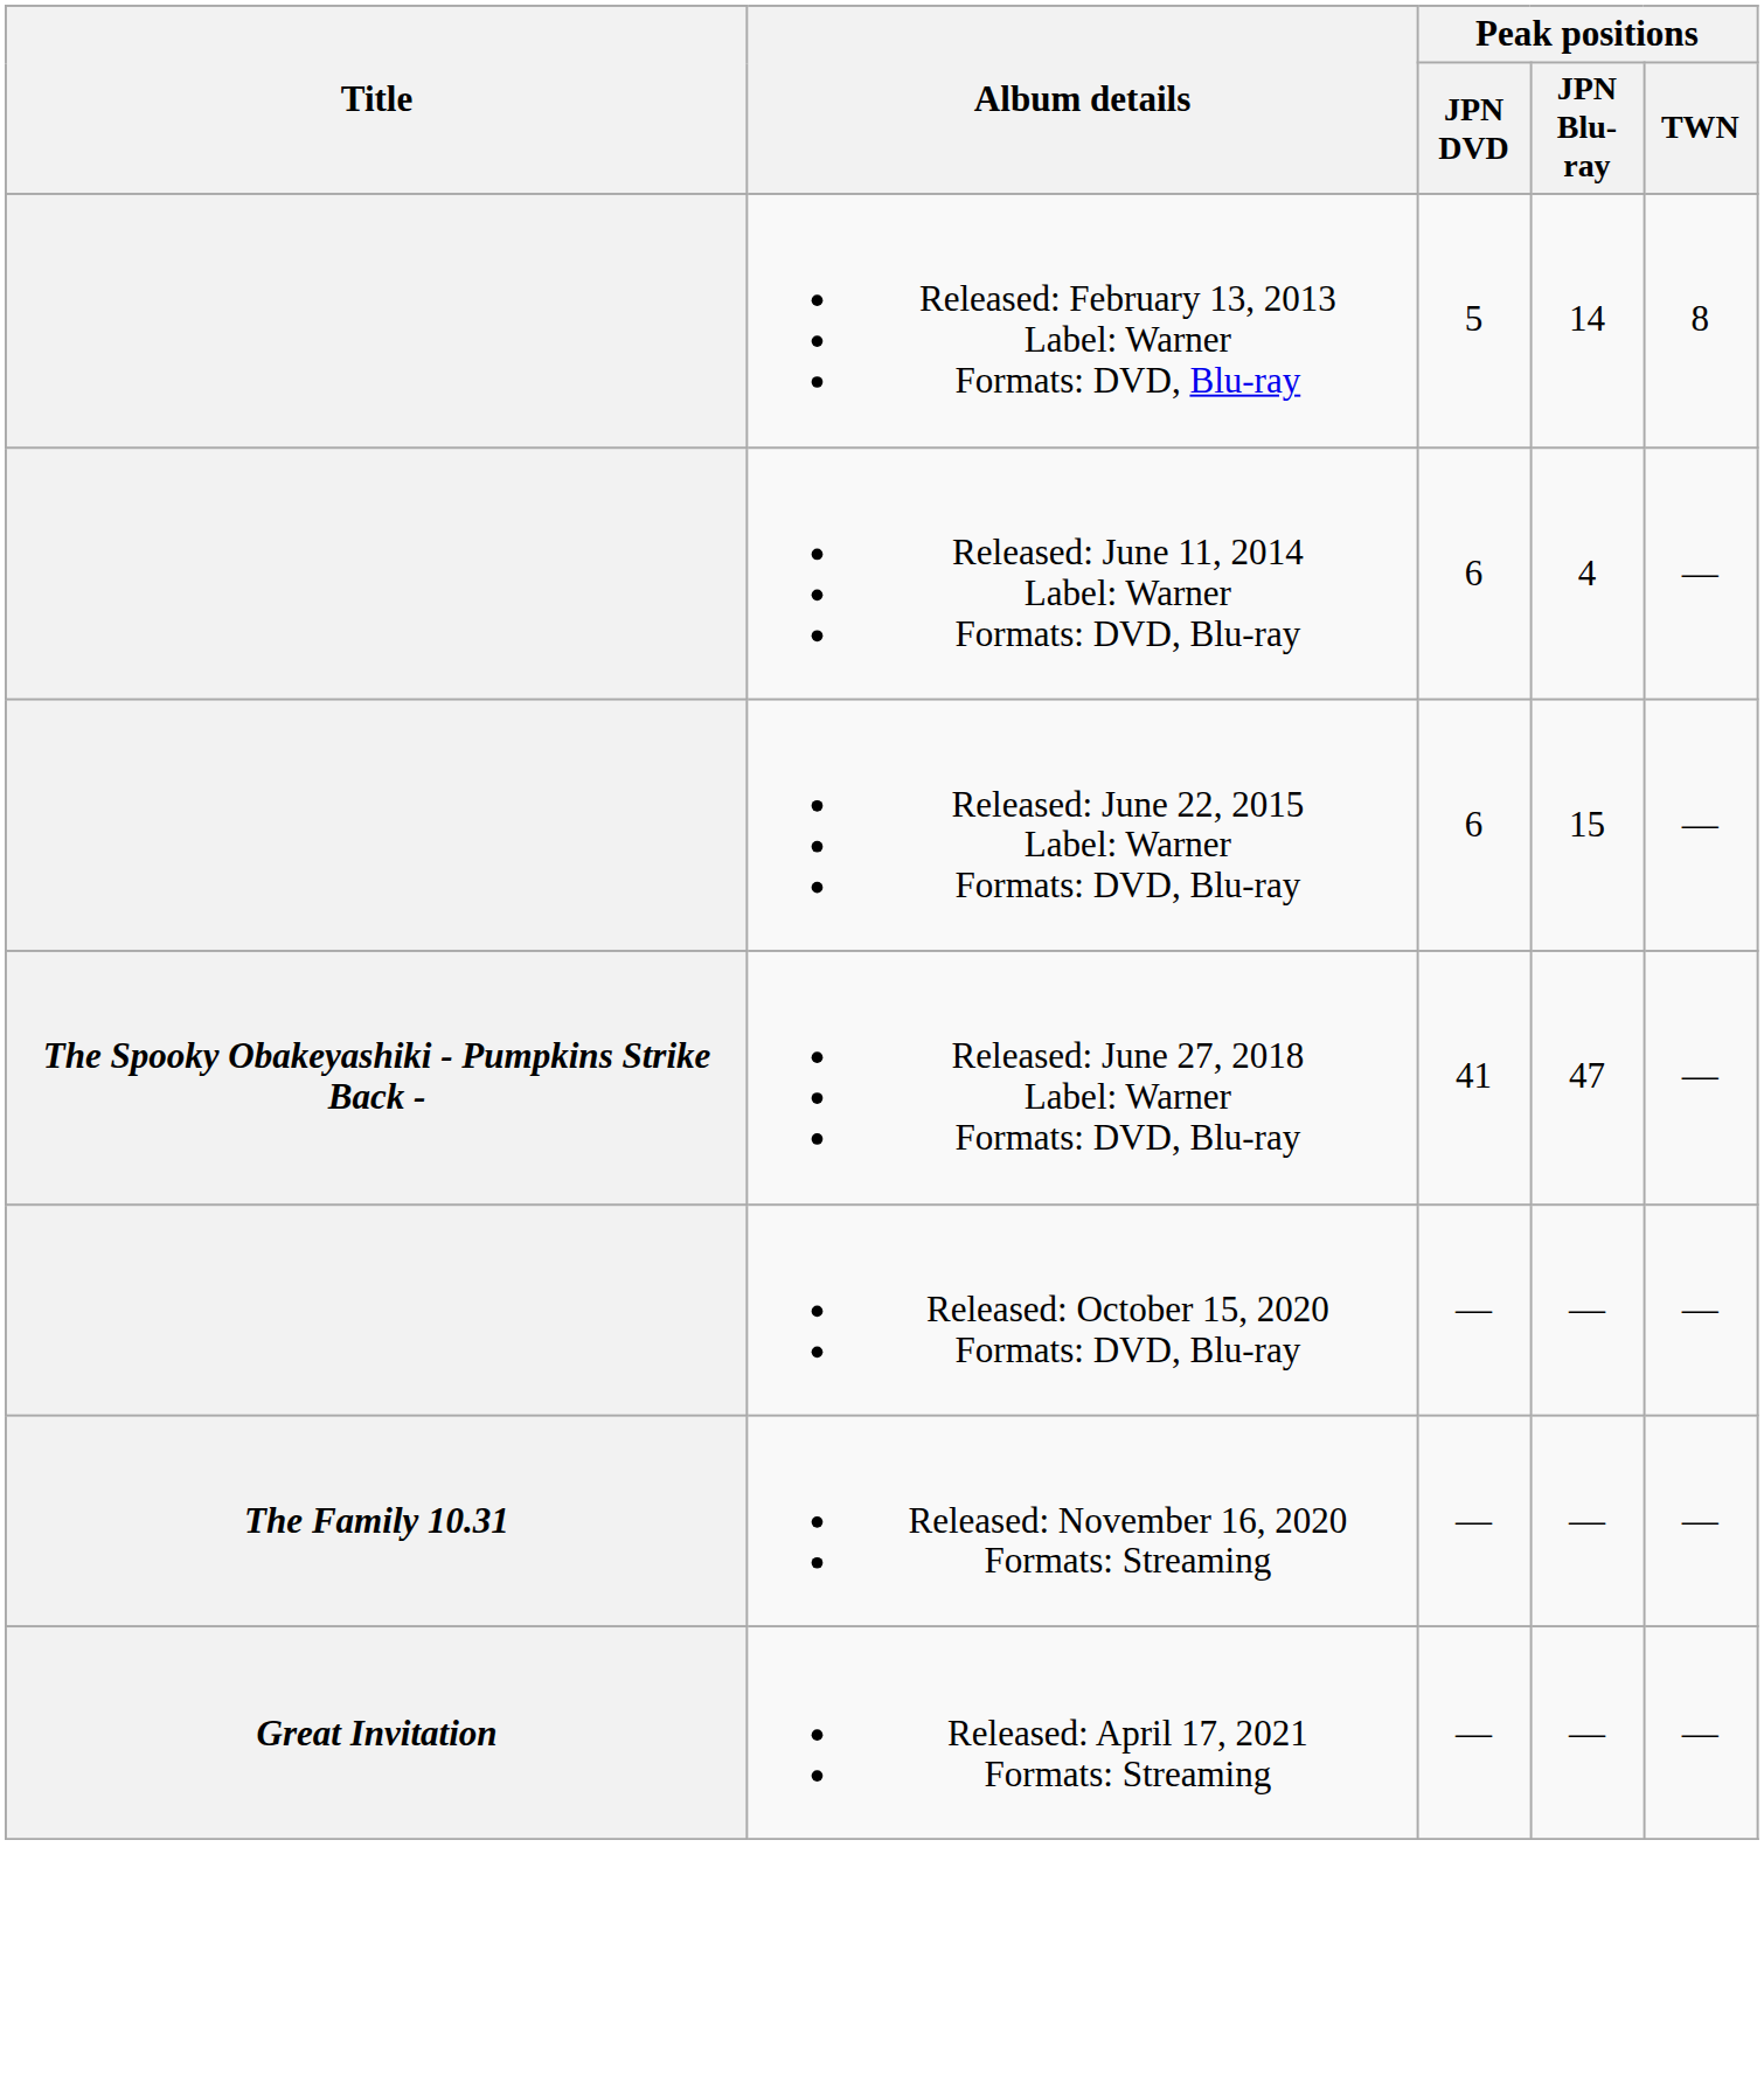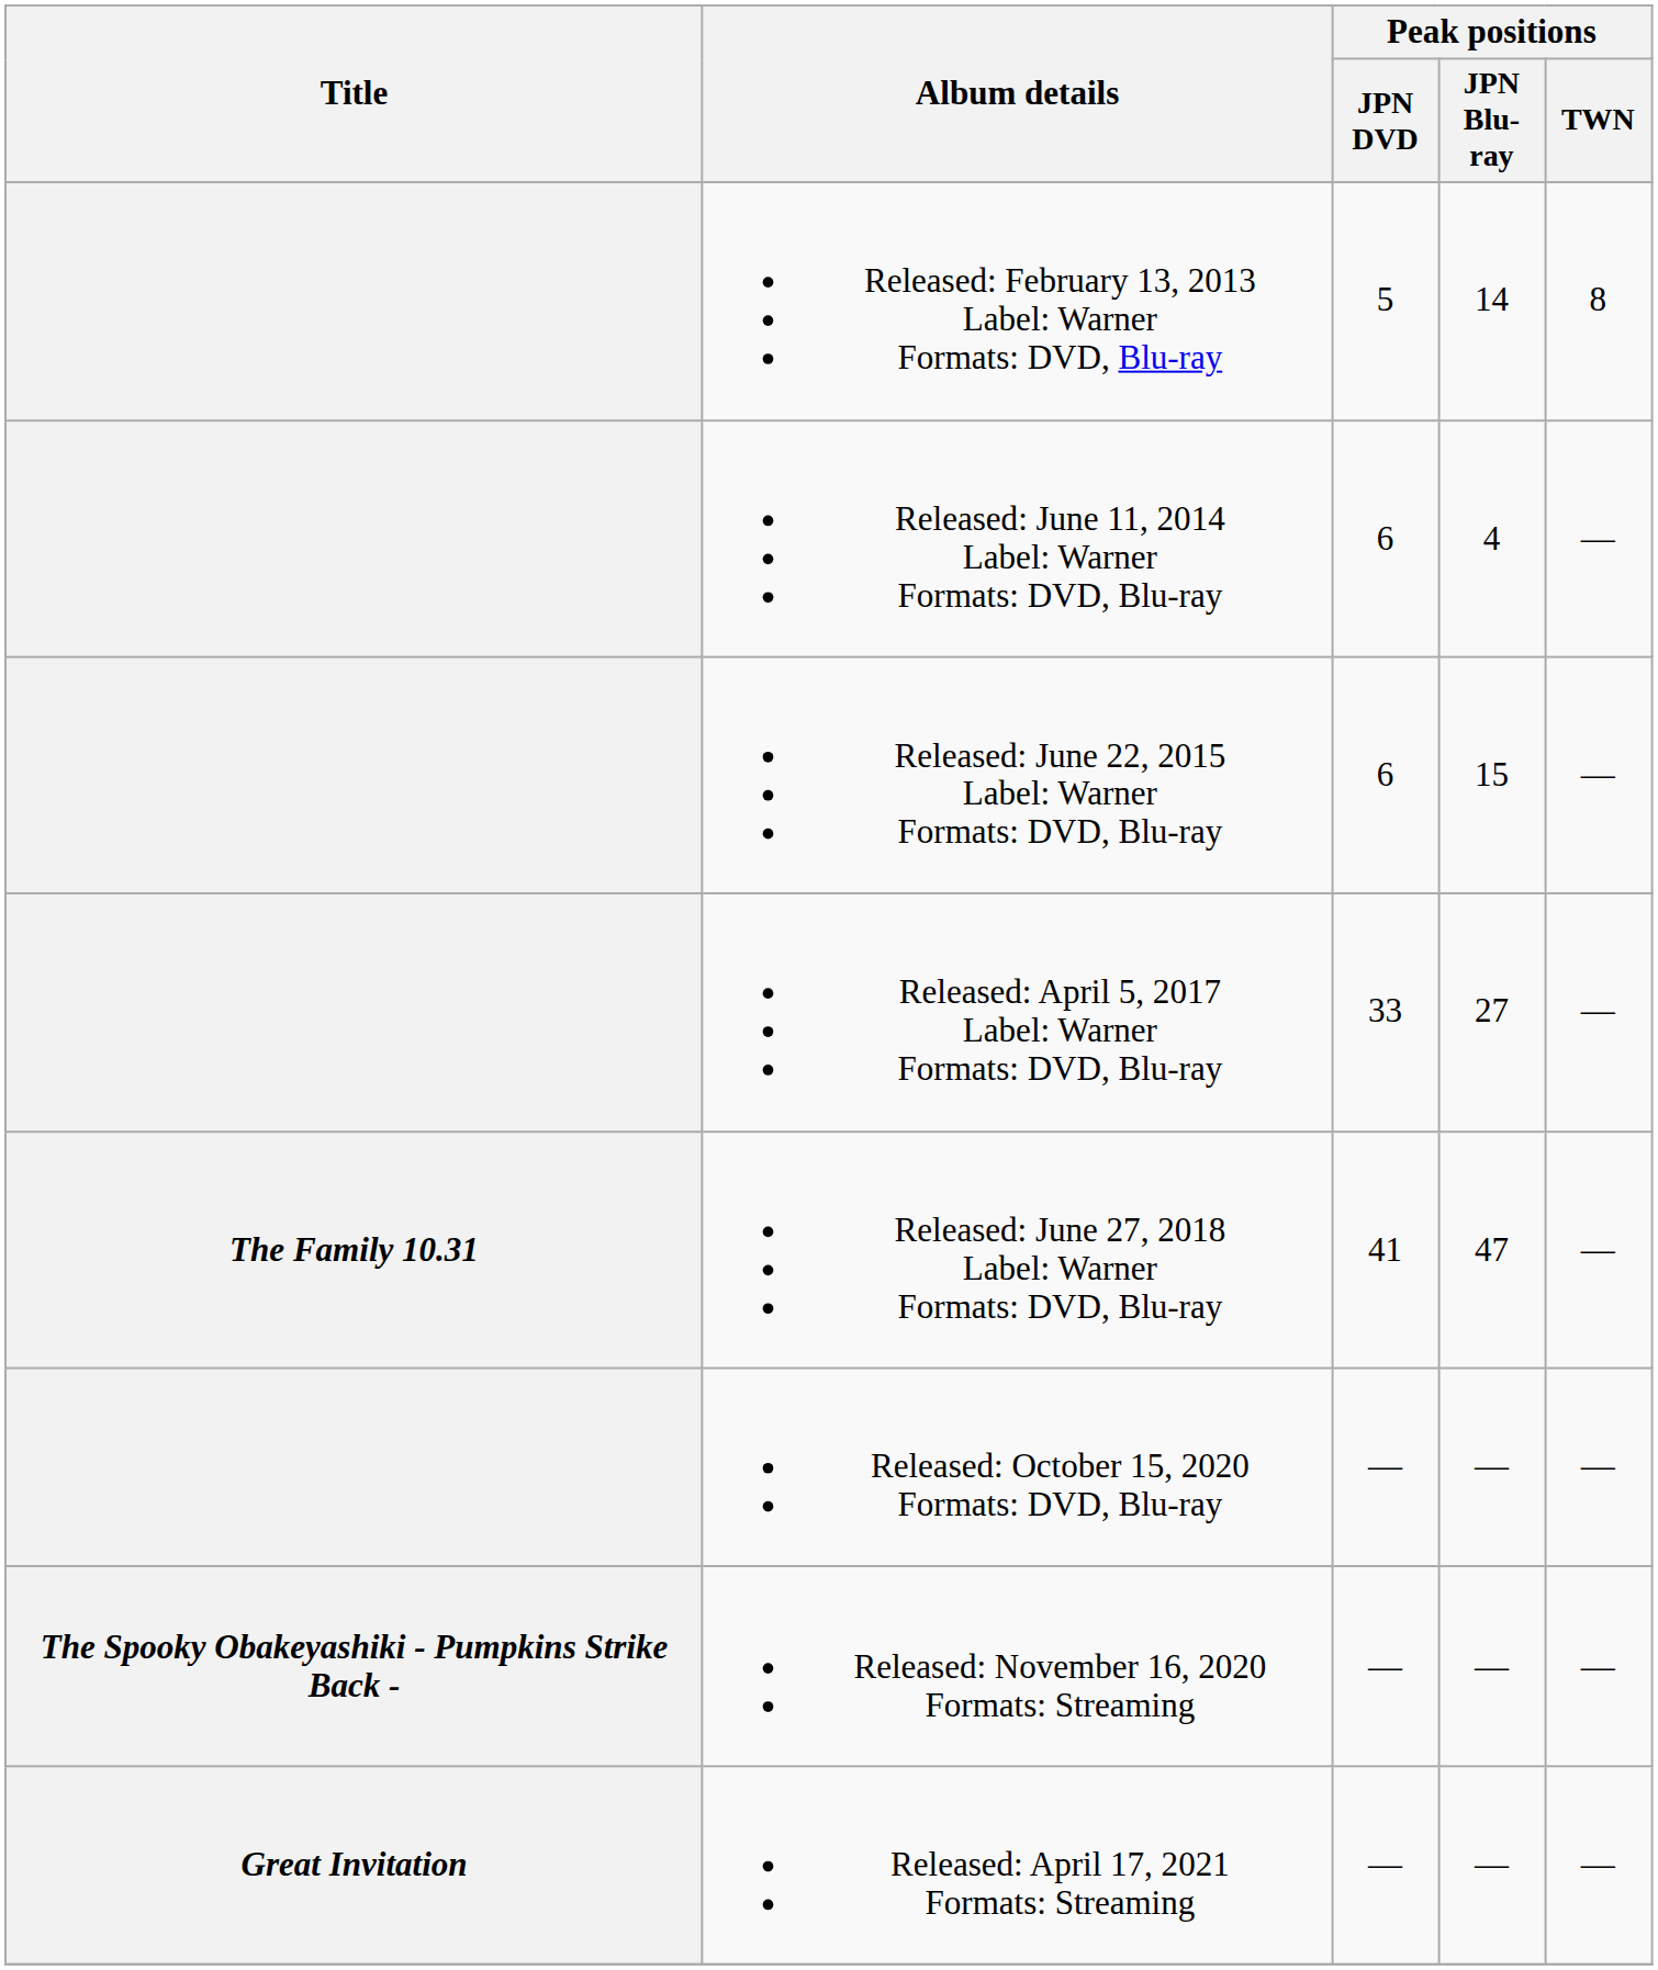+ row: Released: April 5, 2017 Label: Warner Formats: DVD, Blu-ray | 33 | 27 | —
Released: June 27, 2018 Label: Warner Formats: DVD, Blu-ray | Title: The Spooky Obakeyashiki - Pumpkins Strike Back - -> The Family 10.31
Released: November 16, 2020 Formats: Streaming | Title: The Family 10.31 -> The Spooky Obakeyashiki - Pumpkins Strike Back -
